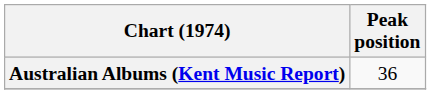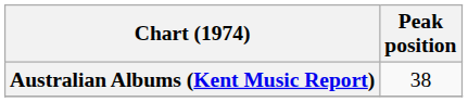Australian Albums (Kent Music Report) | Peak position: 36 -> 38
